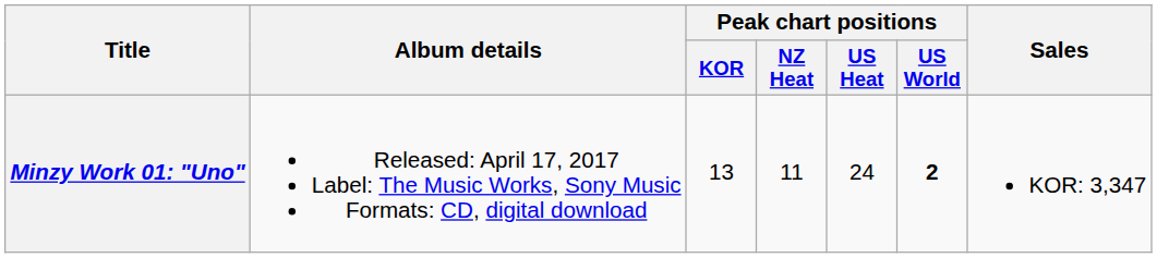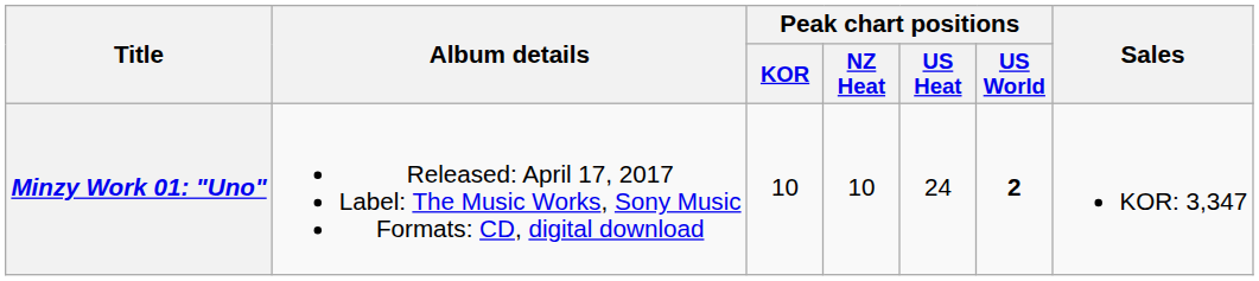Minzy Work 01: "Uno" | Peak chart positions / KOR: 13 -> 10
Minzy Work 01: "Uno" | Peak chart positions / NZ Heat: 11 -> 10
